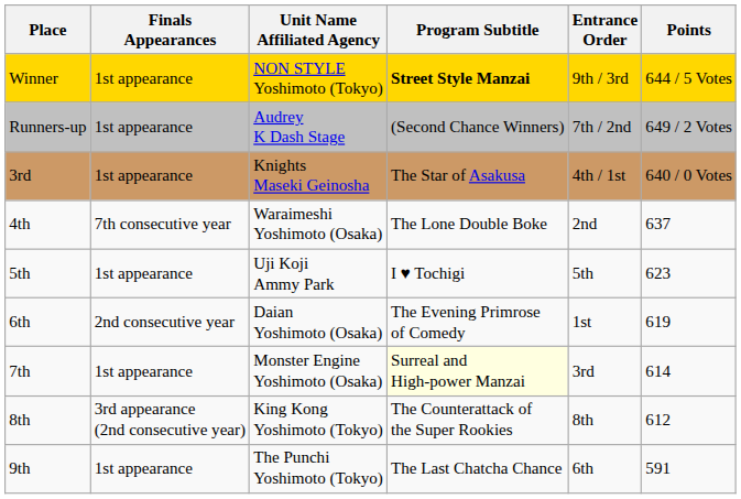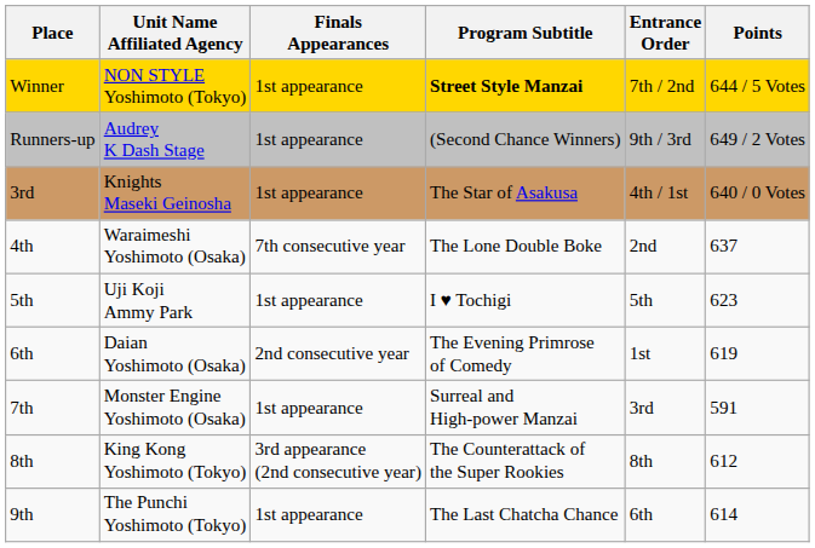columns swapped: Unit Name Affiliated Agency <-> Finals Appearances
Winner | Entrance Order: 9th / 3rd -> 7th / 2nd
Runners-up | Entrance Order: 7th / 2nd -> 9th / 3rd
7th | Program Subtitle: lightyellow background -> no background
7th | Points: 614 -> 591
9th | Points: 591 -> 614
